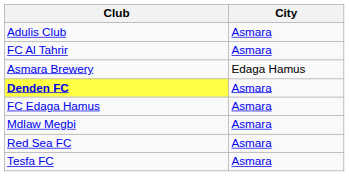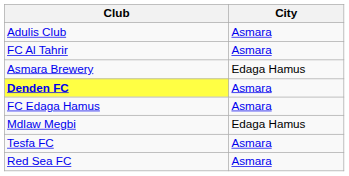Mdlaw Megbi | City: Asmara -> Edaga Hamus
rows swapped: Red Sea FC <-> Tesfa FC
